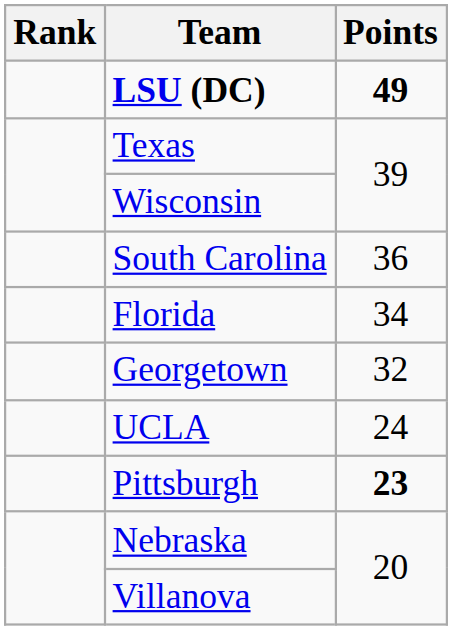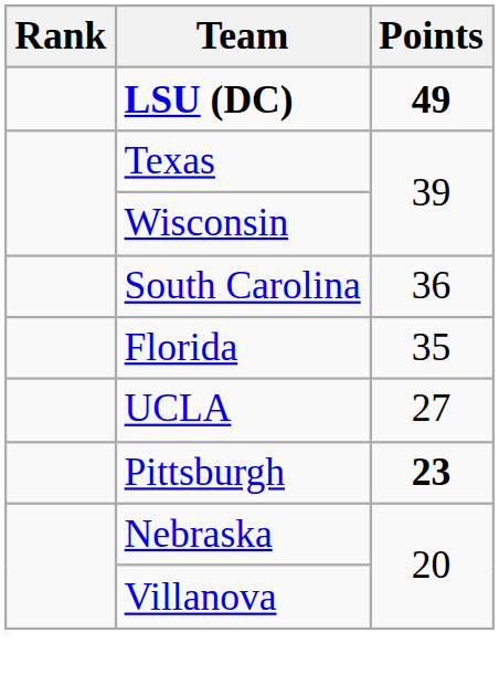Florida | Points: 34 -> 35
- row: Georgetown | 32
UCLA | Points: 24 -> 27
